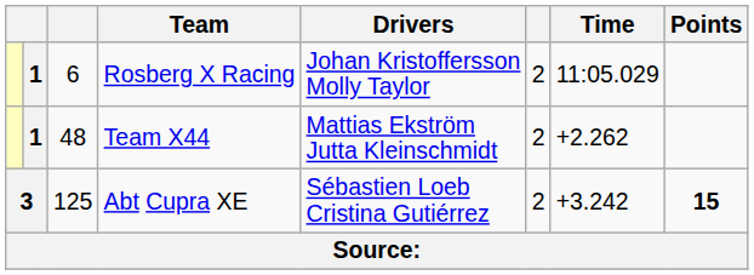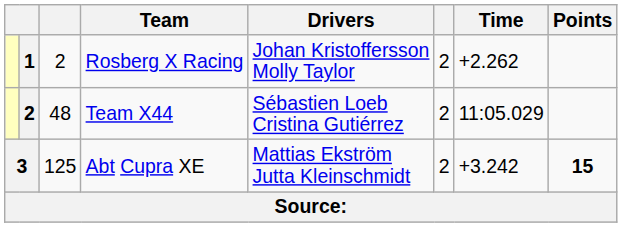Rosberg X Racing | column 3: 6 -> 2
Rosberg X Racing | Time: 11:05.029 -> +2.262
Team X44 | column 2: 1 -> 2
Team X44 | Drivers: Mattias Ekström Jutta Kleinschmidt -> Sébastien Loeb Cristina Gutiérrez
Team X44 | Time: +2.262 -> 11:05.029
Abt Cupra XE | Drivers: Sébastien Loeb Cristina Gutiérrez -> Mattias Ekström Jutta Kleinschmidt
